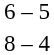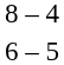rows swapped: 8 – 4 <-> 6 – 5
